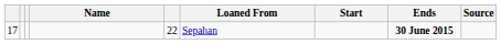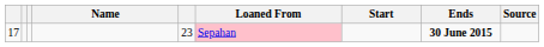17 | column 5: 22 -> 23
17 | Loaned From: no background -> pink background
